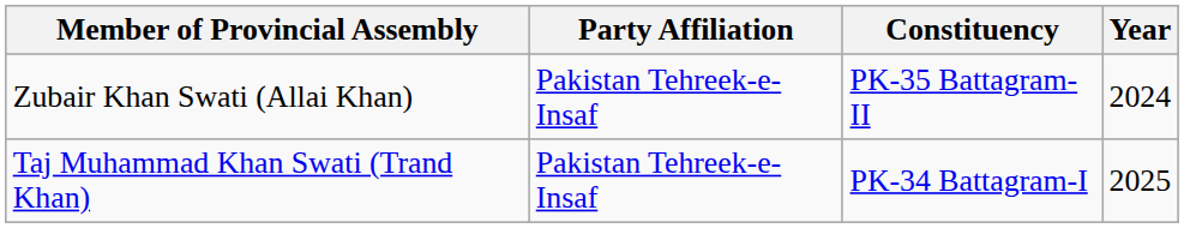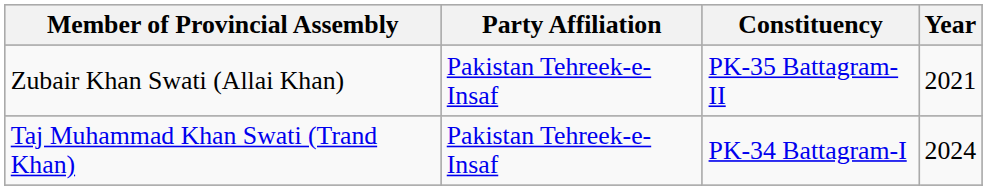Zubair Khan Swati (Allai Khan) | Year: 2024 -> 2021
Taj Muhammad Khan Swati (Trand Khan) | Year: 2025 -> 2024
